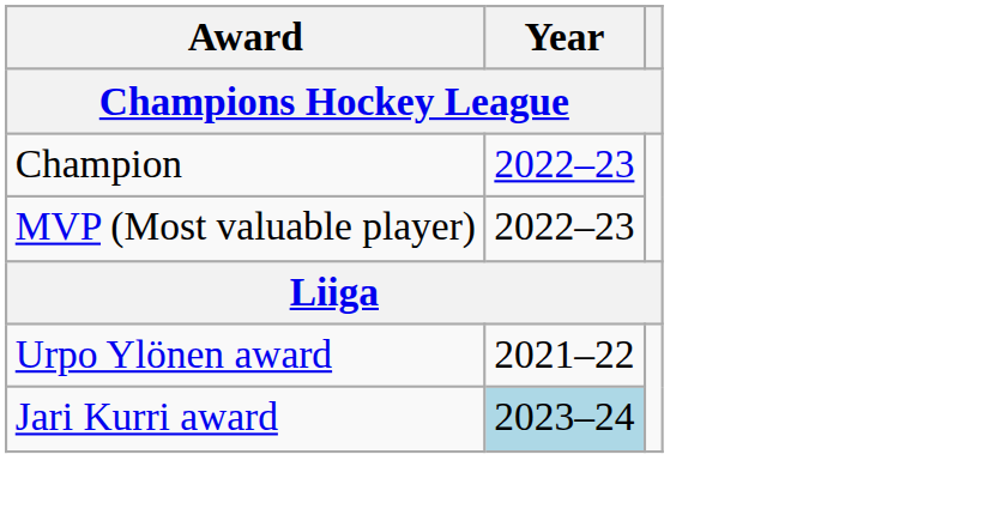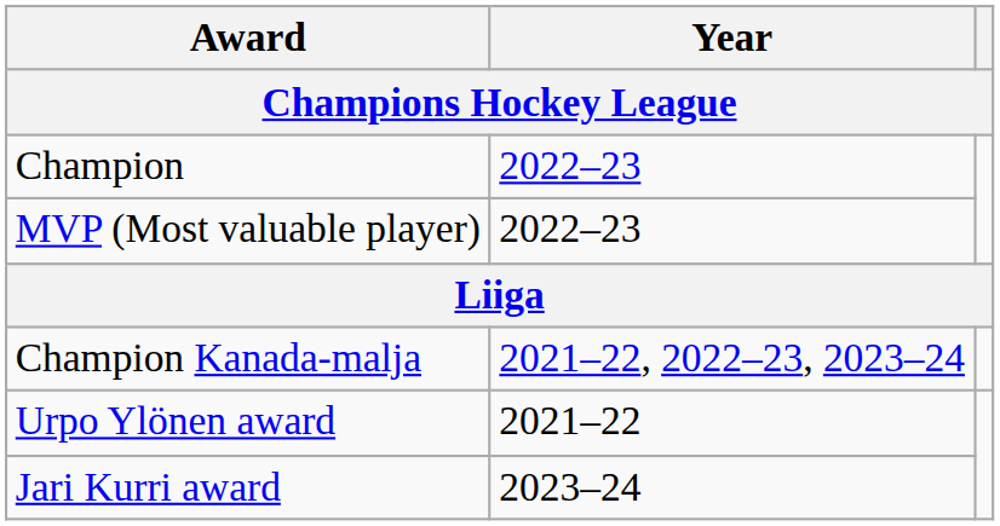+ row: Champion Kanada-malja | 2021–22, 2022–23, 2023–24
Jari Kurri award | Year: lightblue background -> no background
